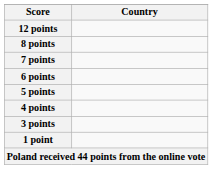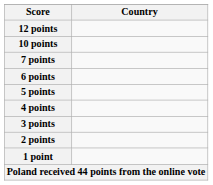+ row: 10 points
- row: 8 points
+ row: 2 points
